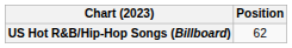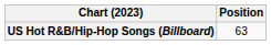US Hot R&B/Hip-Hop Songs (Billboard) | Position: 62 -> 63
